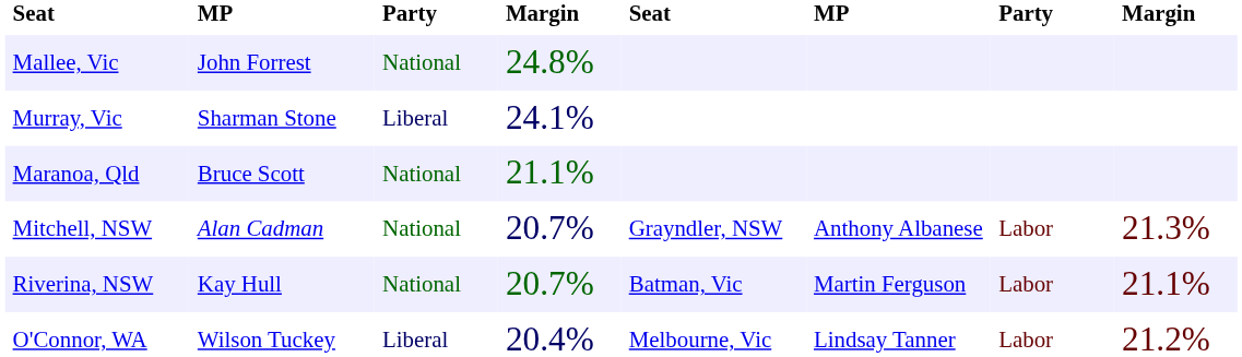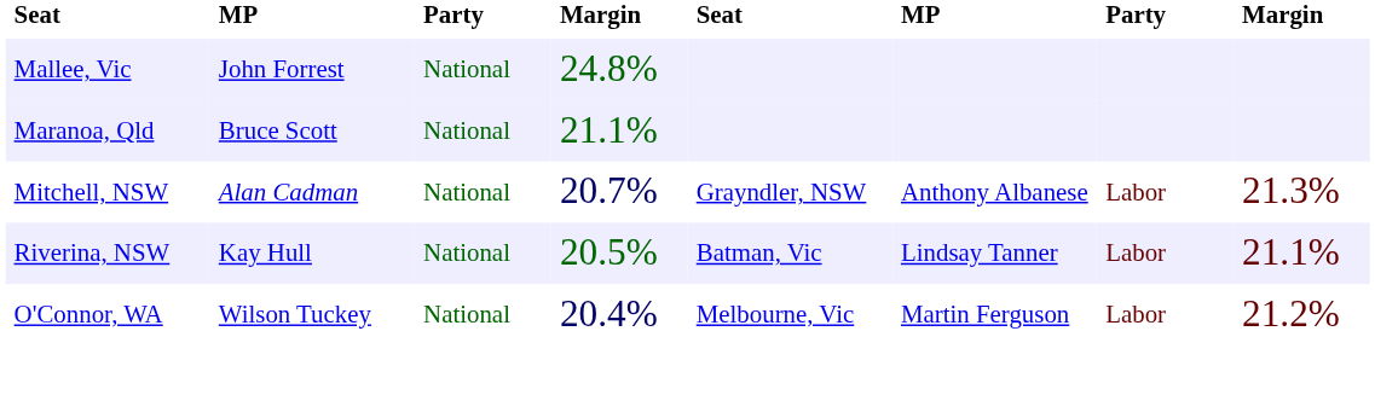- row: Murray, Vic | Sharman Stone | Liberal | 24.1%
Riverina, NSW | column 4: 20.7% -> 20.5%
Riverina, NSW | column 6: Martin Ferguson -> Lindsay Tanner
O'Connor, WA | column 3: Liberal -> National
O'Connor, WA | column 6: Lindsay Tanner -> Martin Ferguson
